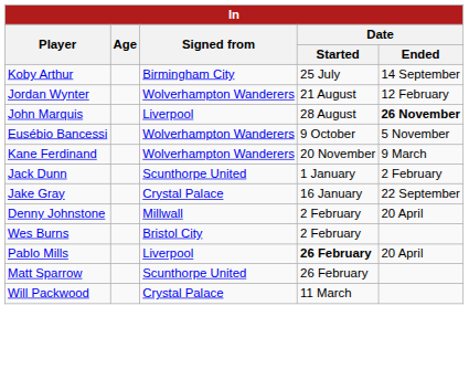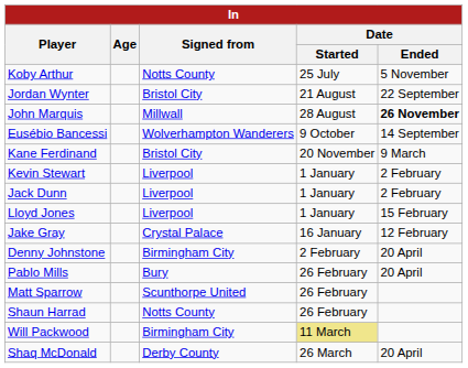Koby Arthur | Signed from: Birmingham City -> Notts County
Koby Arthur | Date / Ended: 14 September -> 5 November
Jordan Wynter | Signed from: Wolverhampton Wanderers -> Bristol City
Jordan Wynter | Date / Ended: 12 February -> 22 September
John Marquis | Signed from: Liverpool -> Millwall
Eusébio Bancessi | Date / Ended: 5 November -> 14 September
Kane Ferdinand | Signed from: Wolverhampton Wanderers -> Bristol City
+ row: Kevin Stewart | Liverpool | 1 January | 2 February
Jack Dunn | Signed from: Scunthorpe United -> Liverpool
+ row: Lloyd Jones | Liverpool | 1 January | 15 February
Jake Gray | Date / Ended: 22 September -> 12 February
Denny Johnstone | Signed from: Millwall -> Birmingham City
- row: Wes Burns | Bristol City | 2 February
Pablo Mills | Signed from: Liverpool -> Bury
Pablo Mills | Date / Started: bold -> normal
+ row: Shaun Harrad | Notts County | 26 February
Will Packwood | Signed from: Crystal Palace -> Birmingham City
Will Packwood | Date / Started: no background -> khaki background
+ row: Shaq McDonald | Derby County | 26 March | 20 April
